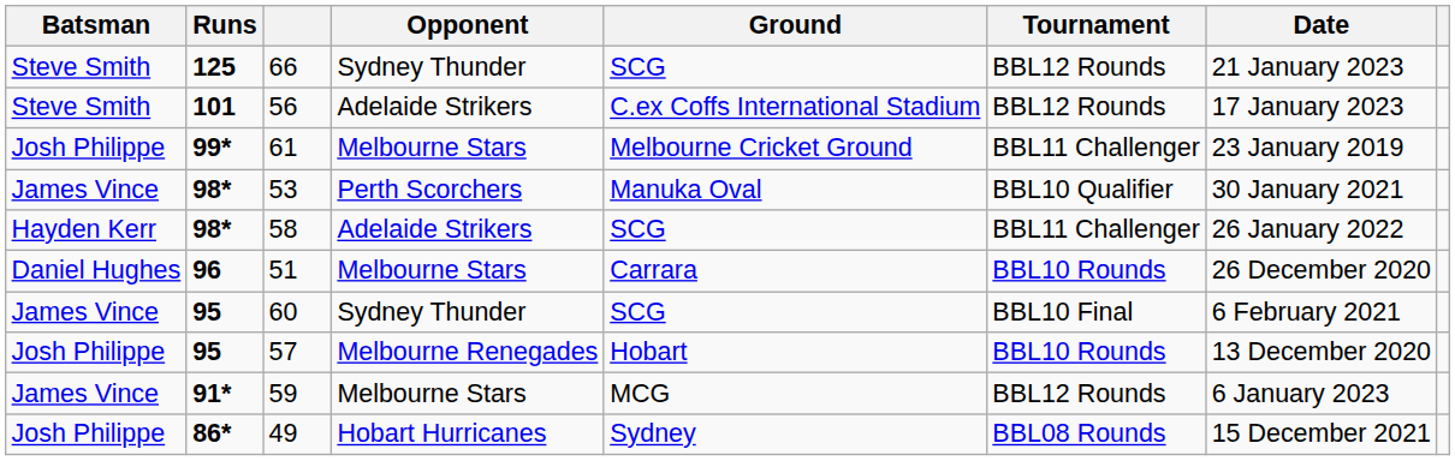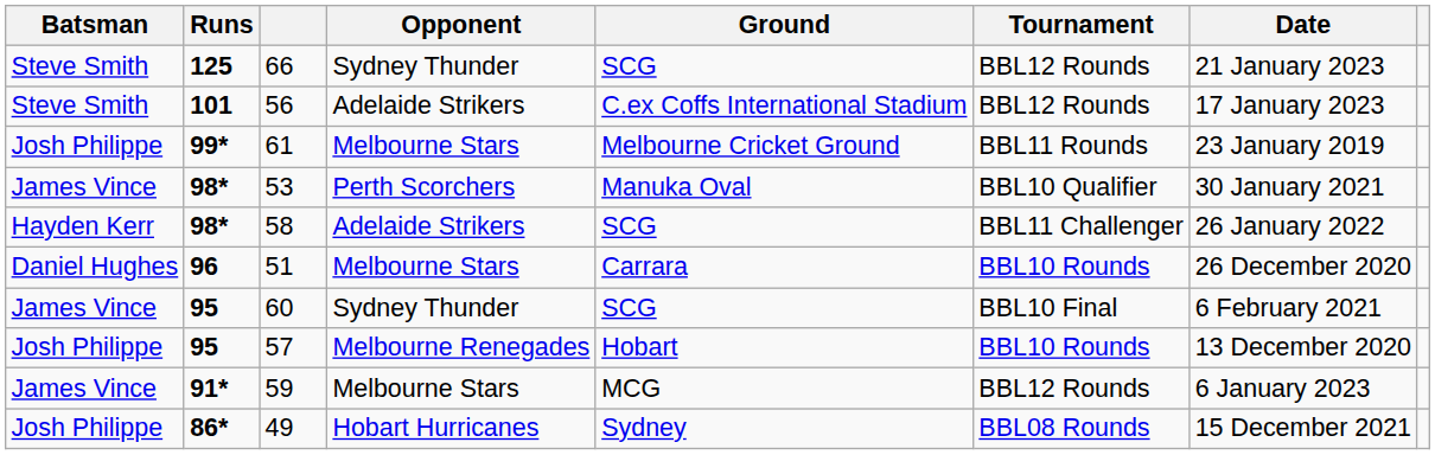61 | Tournament: BBL11 Challenger -> BBL11 Rounds
